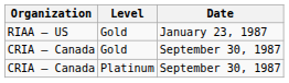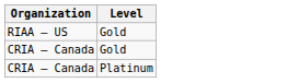- column: Date | January 23, 1987 | September 30, 1987 | September 30, 1987
